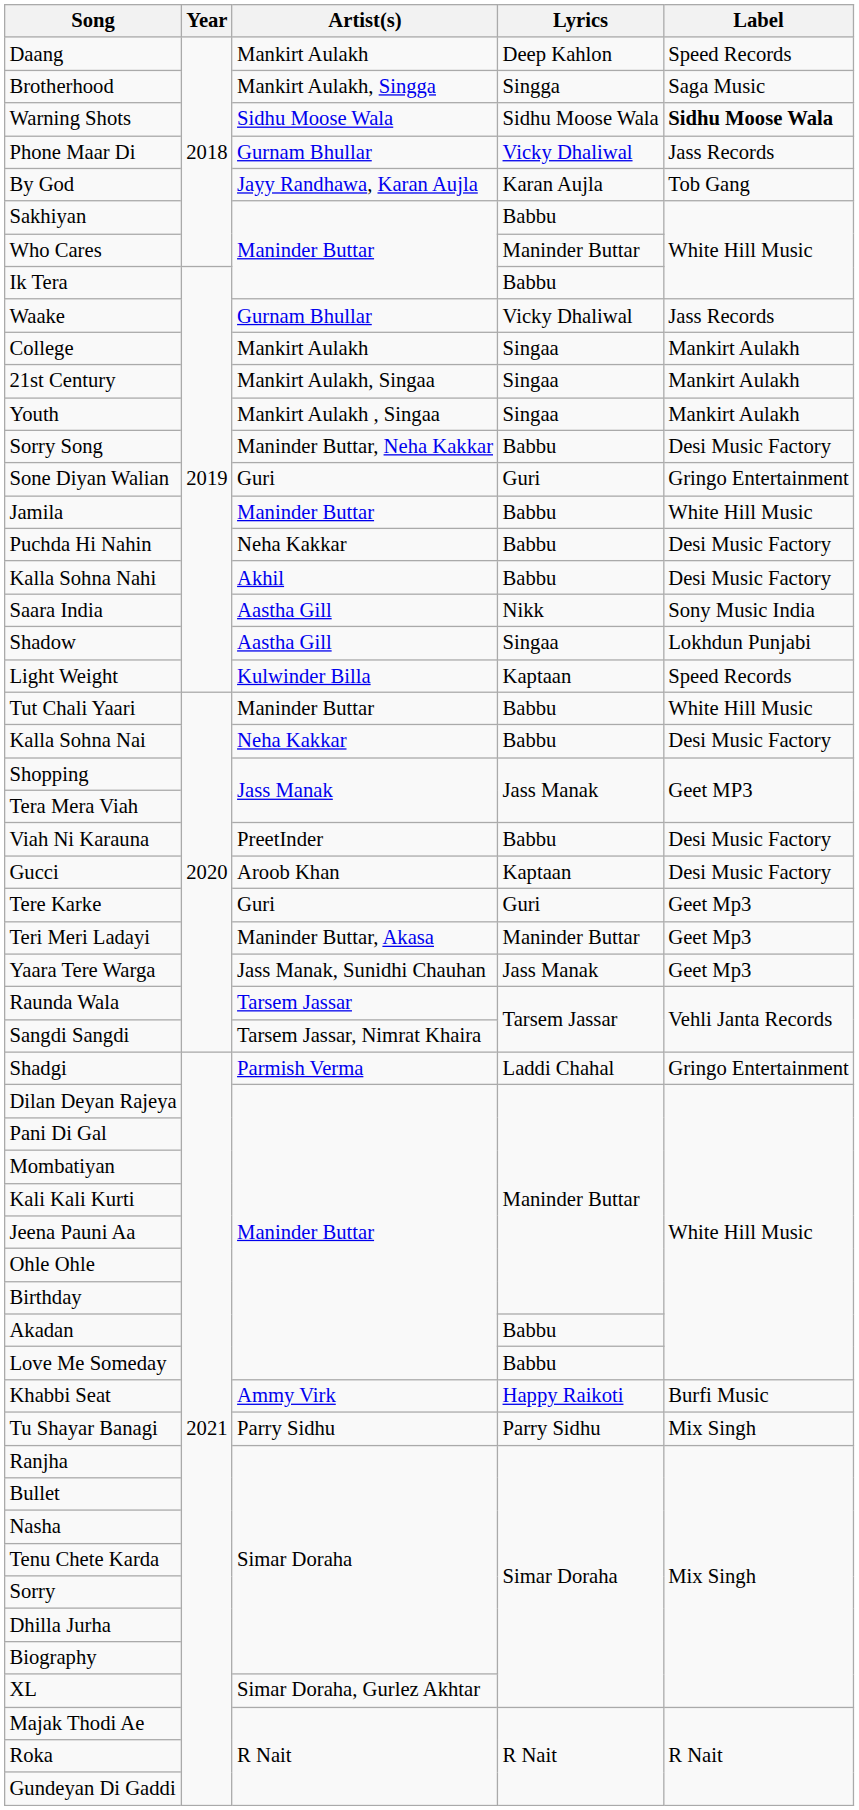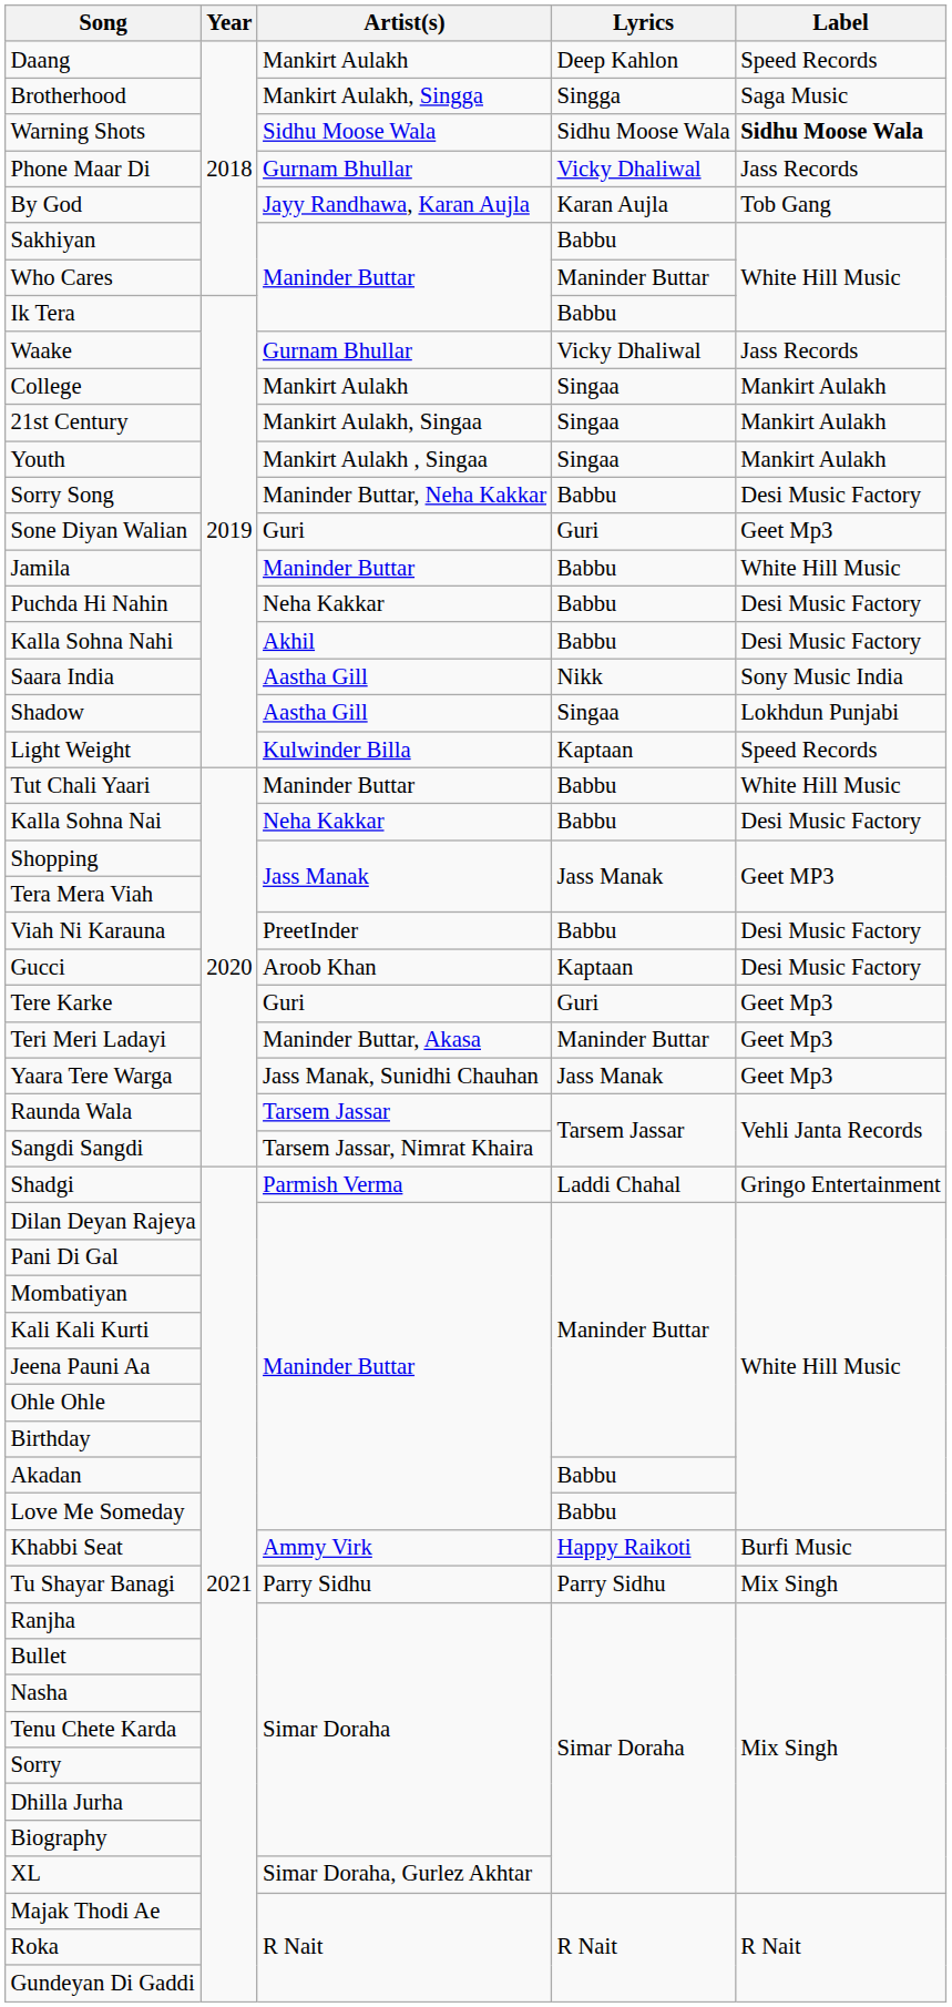Sone Diyan Walian | Label: Gringo Entertainment -> Geet Mp3
